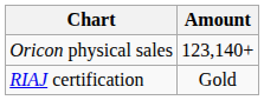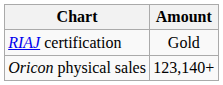rows swapped: Oricon physical sales <-> RIAJ certification
